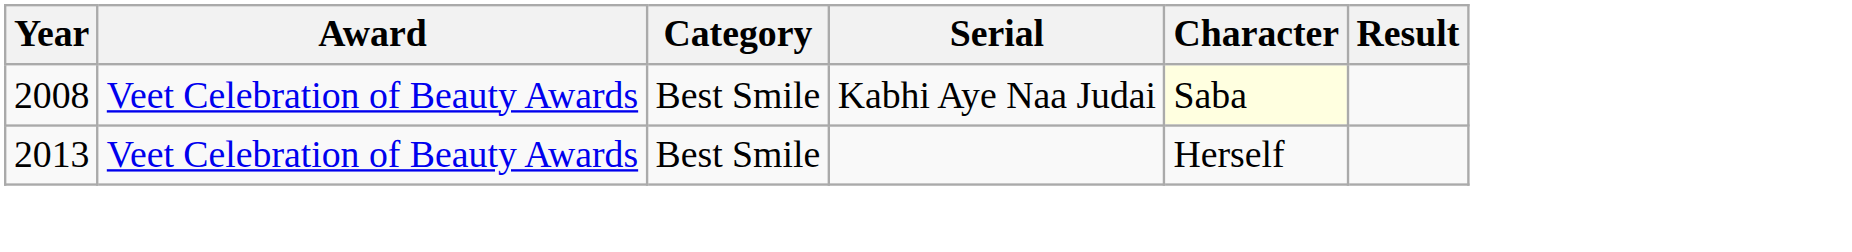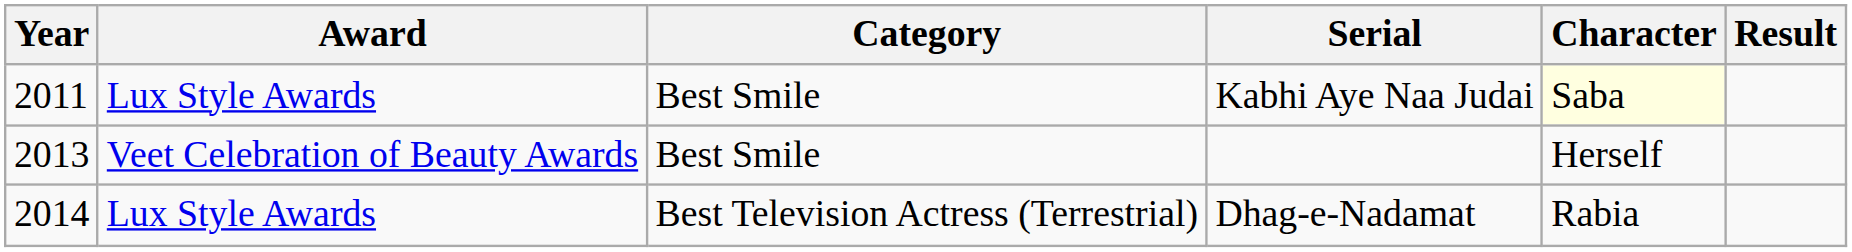Kabhi Aye Naa Judai | Year: 2008 -> 2011
Kabhi Aye Naa Judai | Award: Veet Celebration of Beauty Awards -> Lux Style Awards
+ row: 2014 | Lux Style Awards | Best Television Actress (Terrestrial) | Dhag-e-Nadamat | Rabia
